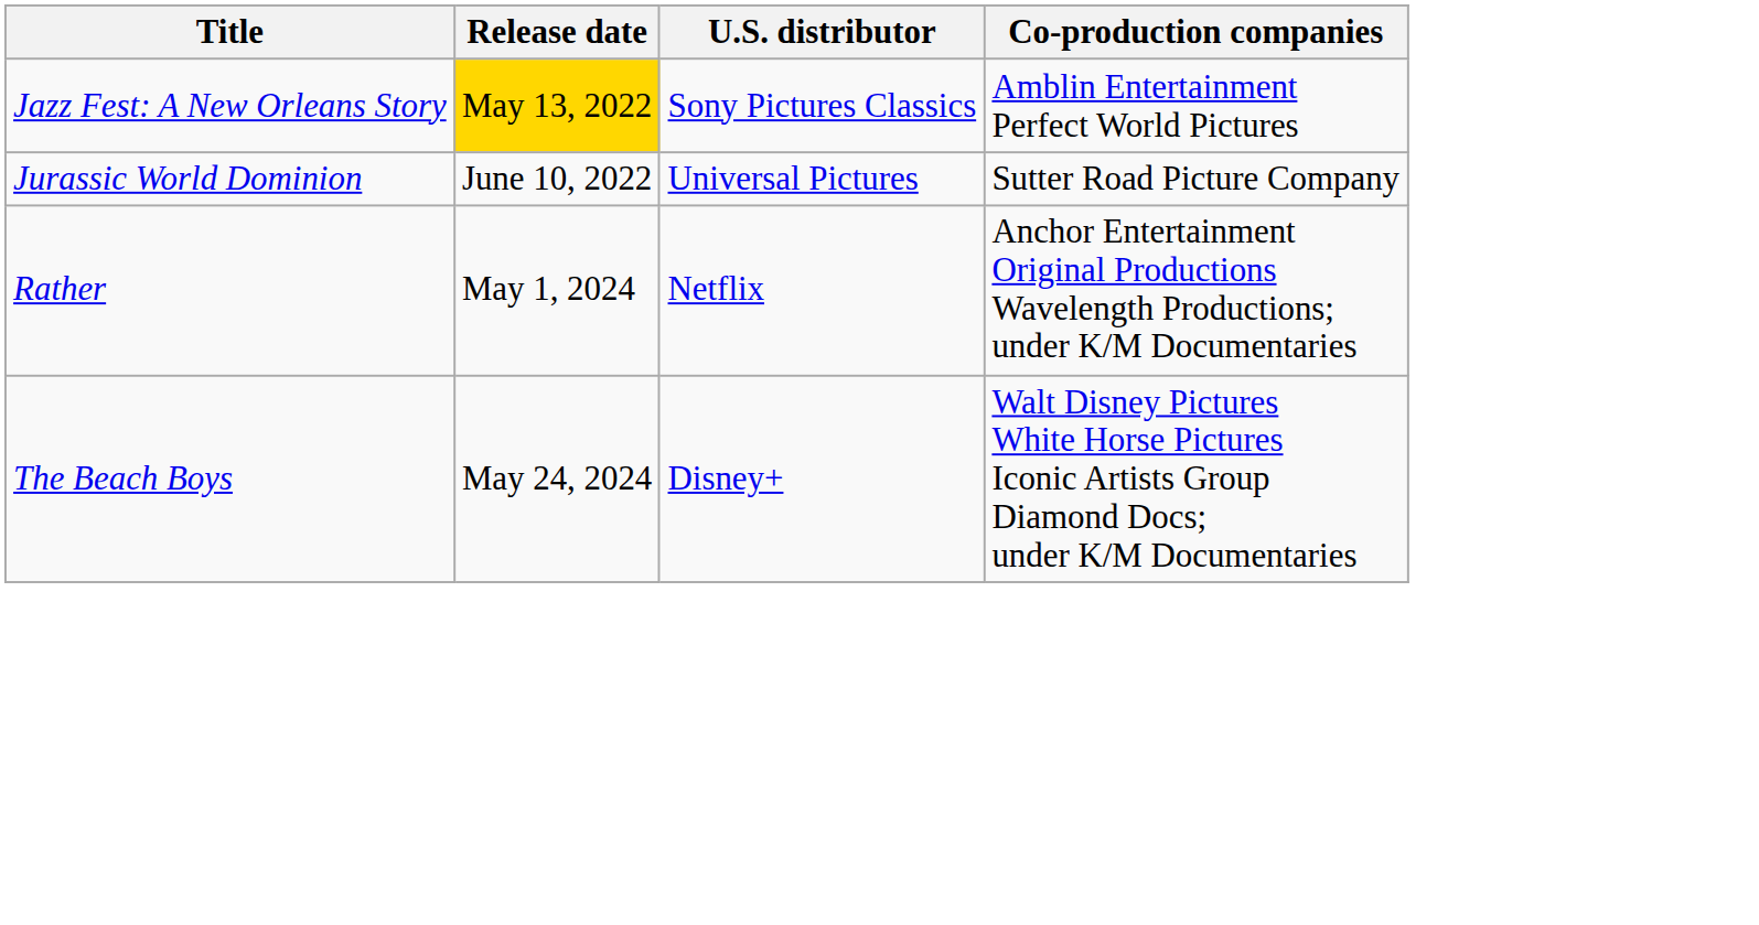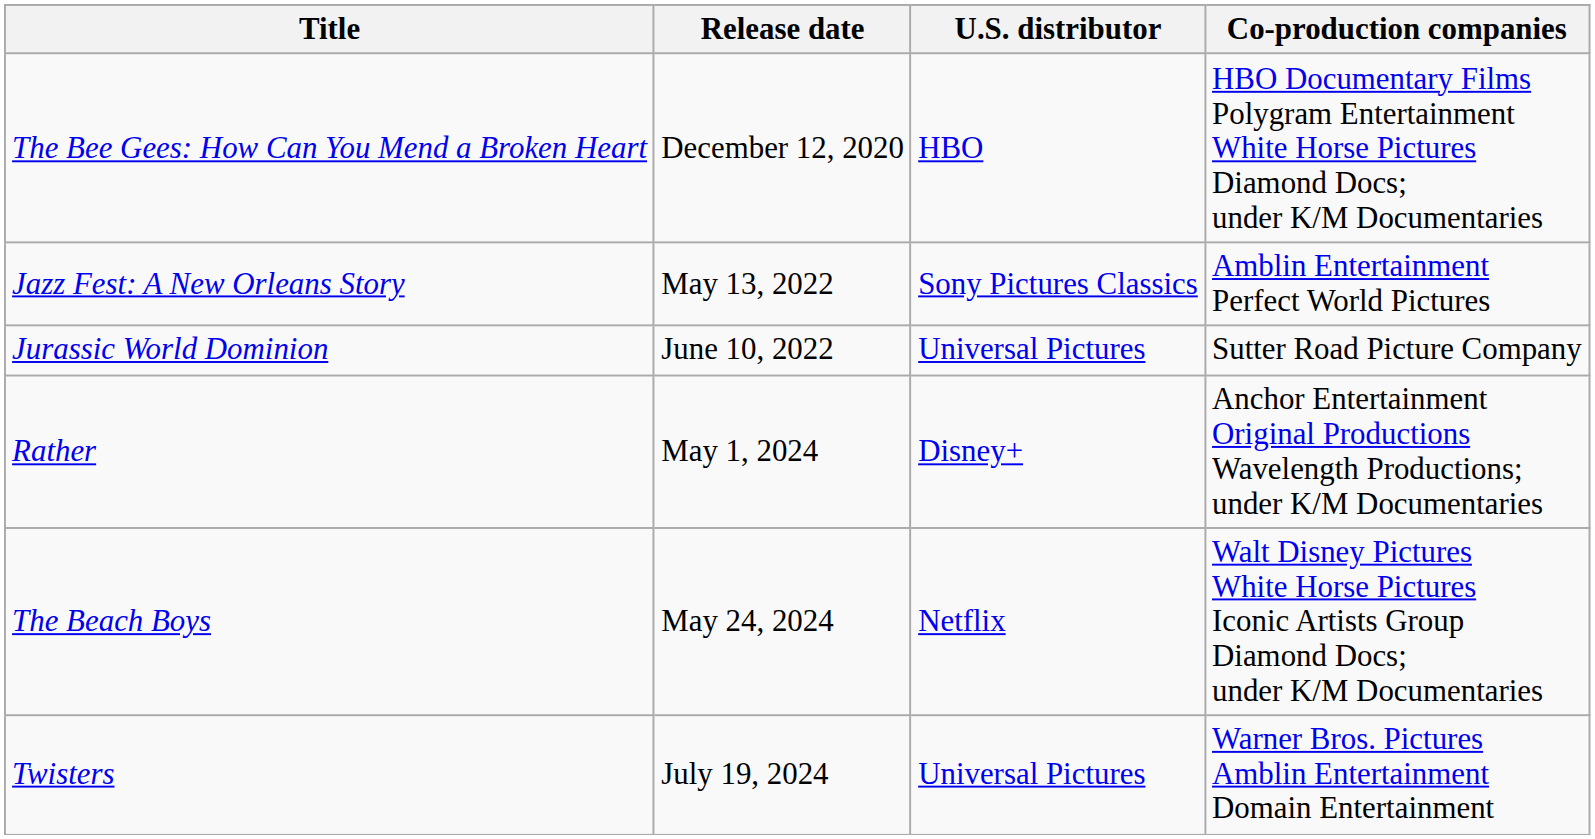+ row: The Bee Gees: How Can You Mend a Broken Heart | December 12, 2020 | HBO | HBO Documentary Films Polygram Entertainment White Horse Pictures Diamond Docs; under K/M Documentaries
Jazz Fest: A New Orleans Story | Release date: gold background -> no background
Rather | U.S. distributor: Netflix -> Disney+
The Beach Boys | U.S. distributor: Disney+ -> Netflix
+ row: Twisters | July 19, 2024 | Universal Pictures | Warner Bros. Pictures Amblin Entertainment Domain Entertainment
